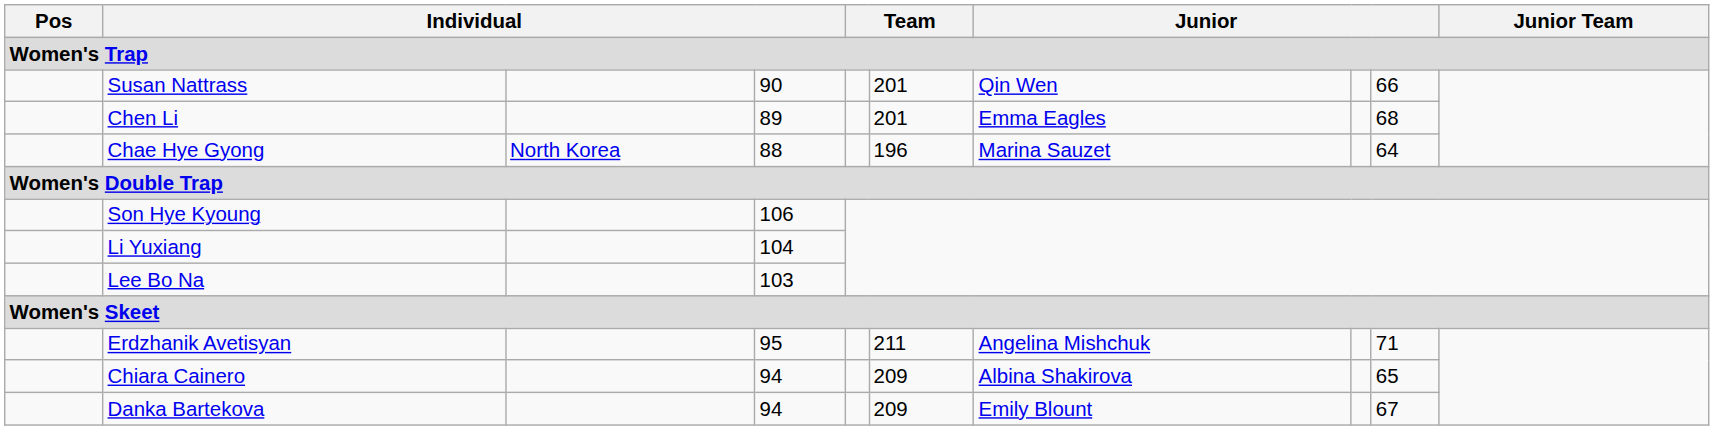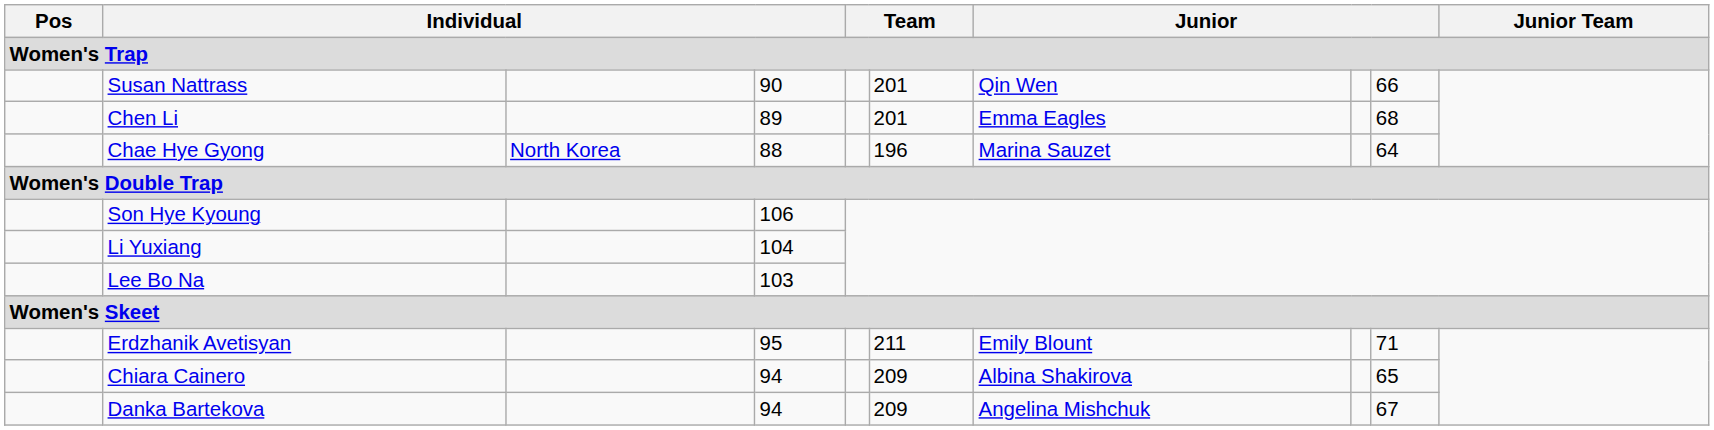Erdzhanik Avetisyan | column 7: Angelina Mishchuk -> Emily Blount
Danka Bartekova | column 7: Emily Blount -> Angelina Mishchuk
